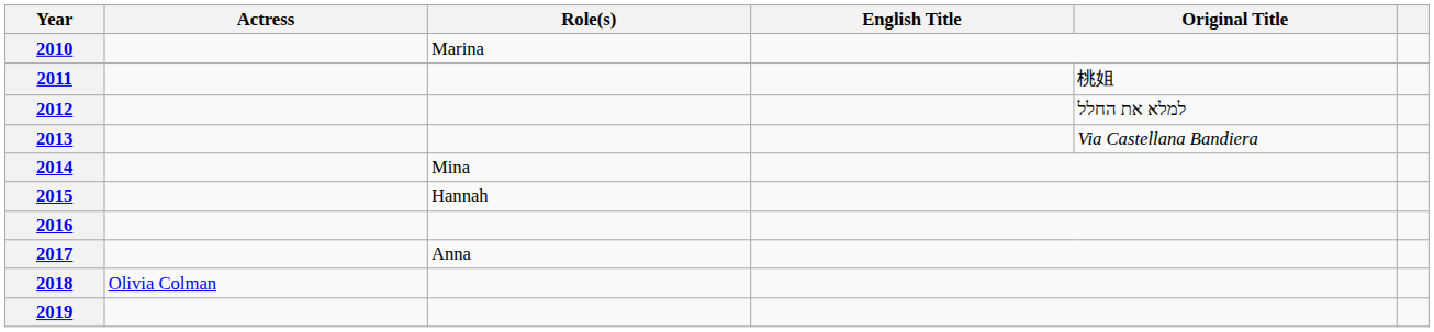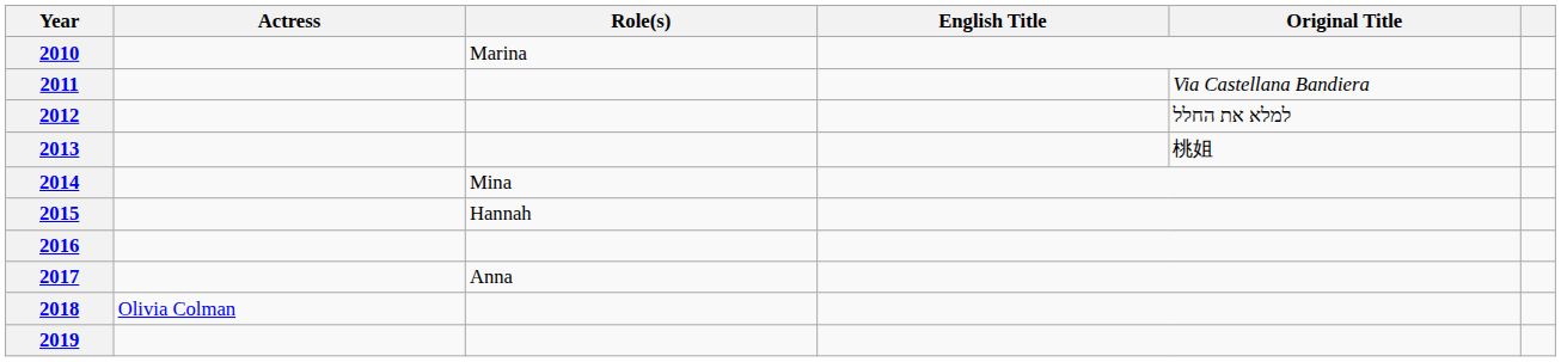2011 | Original Title: 桃姐 -> Via Castellana Bandiera
2013 | Original Title: Via Castellana Bandiera -> 桃姐
